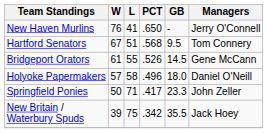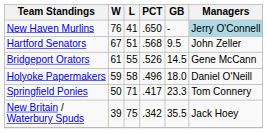New Haven Murlins | Managers: no background -> lightblue background
Hartford Senators | Managers: Tom Connery -> John Zeller
Holyoke Papermakers | W: 57 -> 59
Springfield Ponies | Managers: John Zeller -> Tom Connery
